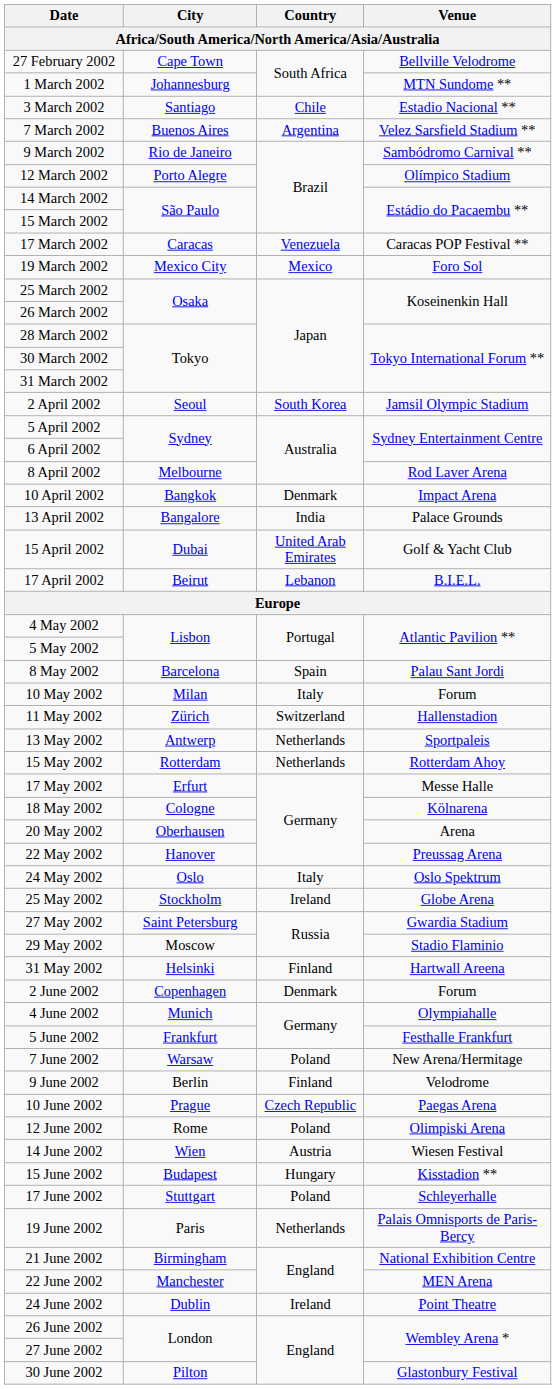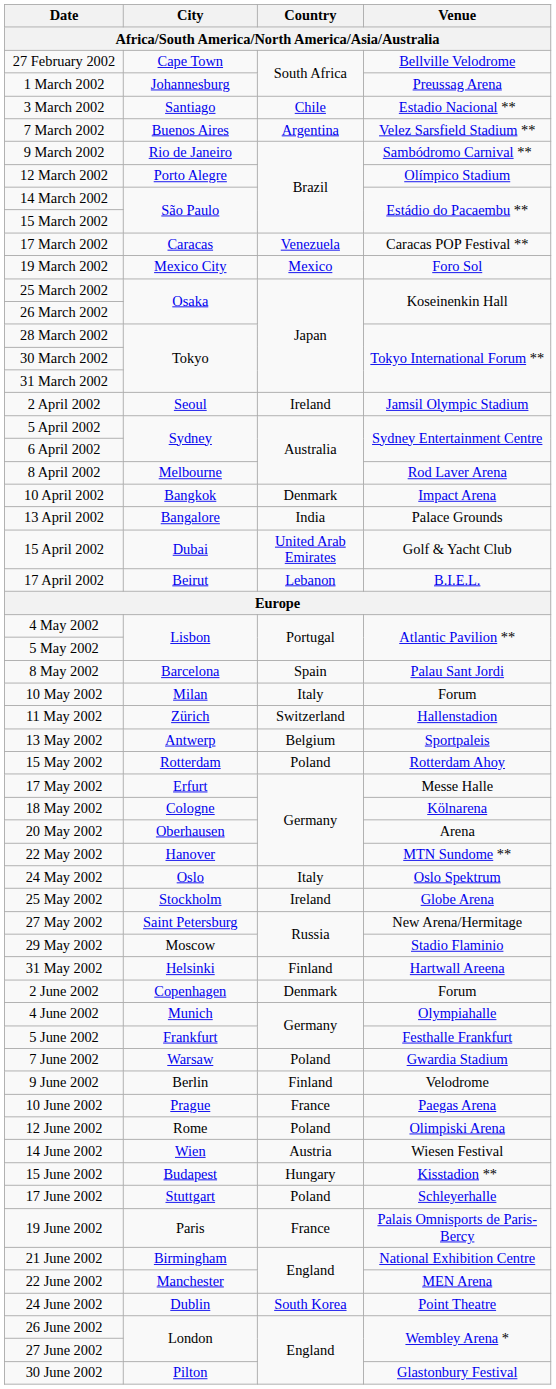1 March 2002 | Venue: MTN Sundome ** -> Preussag Arena
2 April 2002 | Country: South Korea -> Ireland
13 May 2002 | Country: Netherlands -> Belgium
15 May 2002 | Country: Netherlands -> Poland
22 May 2002 | Venue: Preussag Arena -> MTN Sundome **
27 May 2002 | Venue: Gwardia Stadium -> New Arena/Hermitage
7 June 2002 | Venue: New Arena/Hermitage -> Gwardia Stadium
10 June 2002 | Country: Czech Republic -> France
19 June 2002 | Country: Netherlands -> France
24 June 2002 | Country: Ireland -> South Korea
